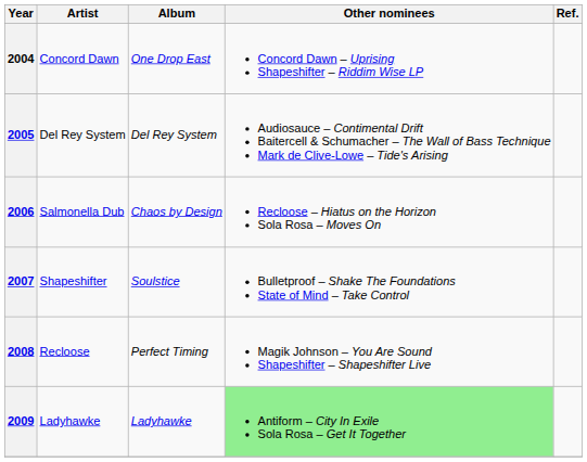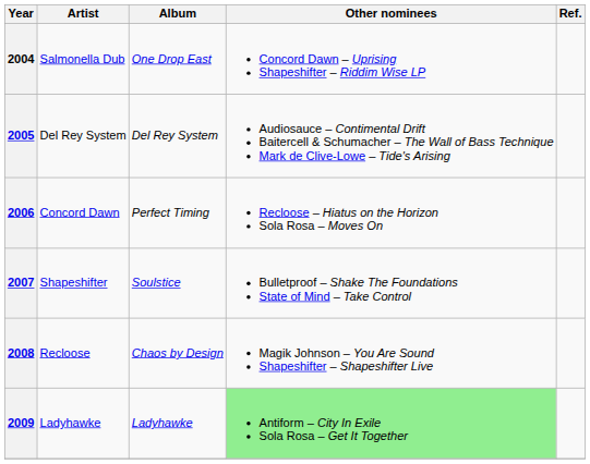2004 | Artist: Concord Dawn -> Salmonella Dub
2006 | Artist: Salmonella Dub -> Concord Dawn
2006 | Album: Chaos by Design -> Perfect Timing
2008 | Album: Perfect Timing -> Chaos by Design
